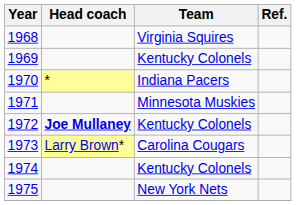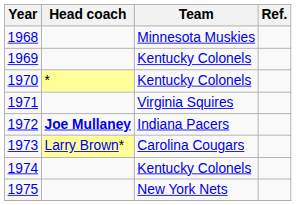1968 | Team: Virginia Squires -> Minnesota Muskies
1970 | Team: Indiana Pacers -> Kentucky Colonels
1971 | Team: Minnesota Muskies -> Virginia Squires
1972 | Team: Kentucky Colonels -> Indiana Pacers
